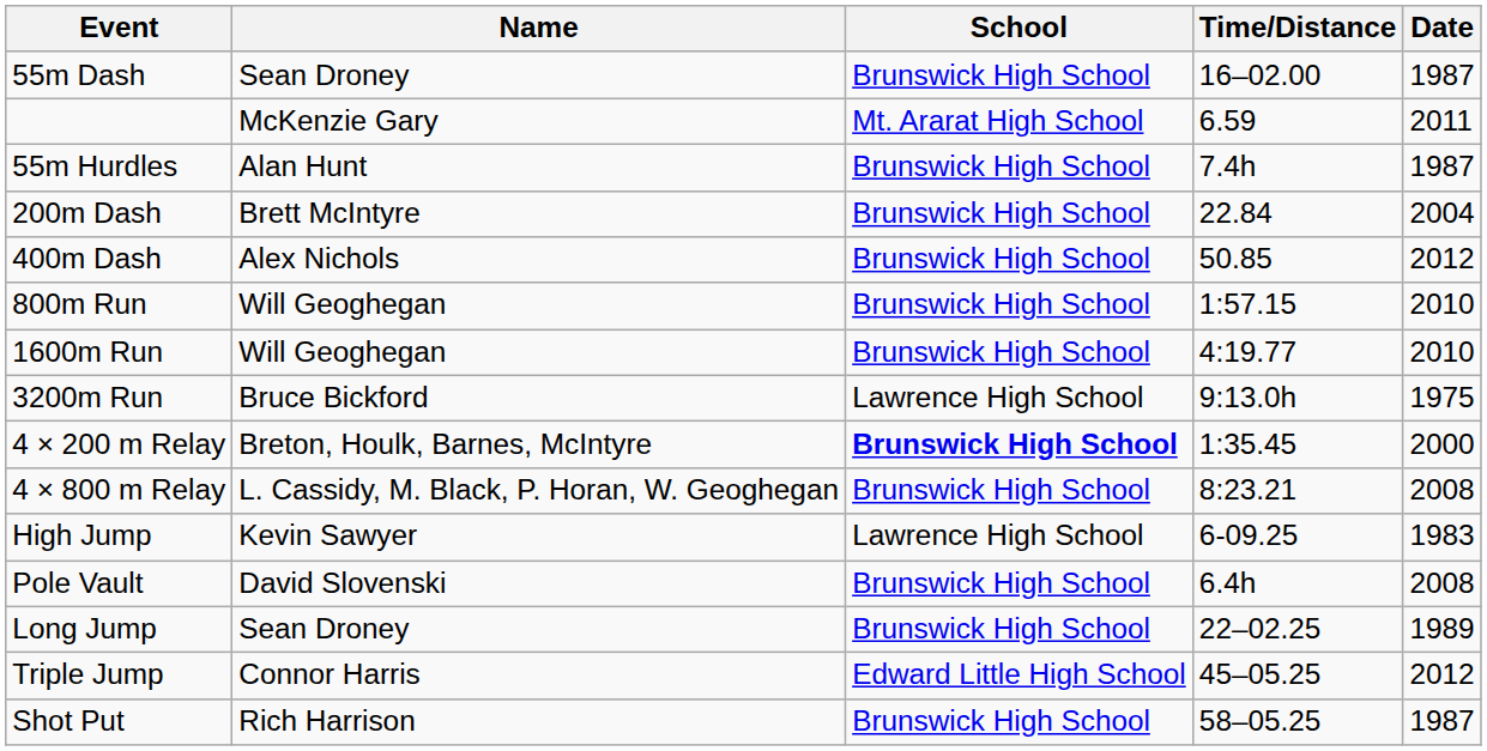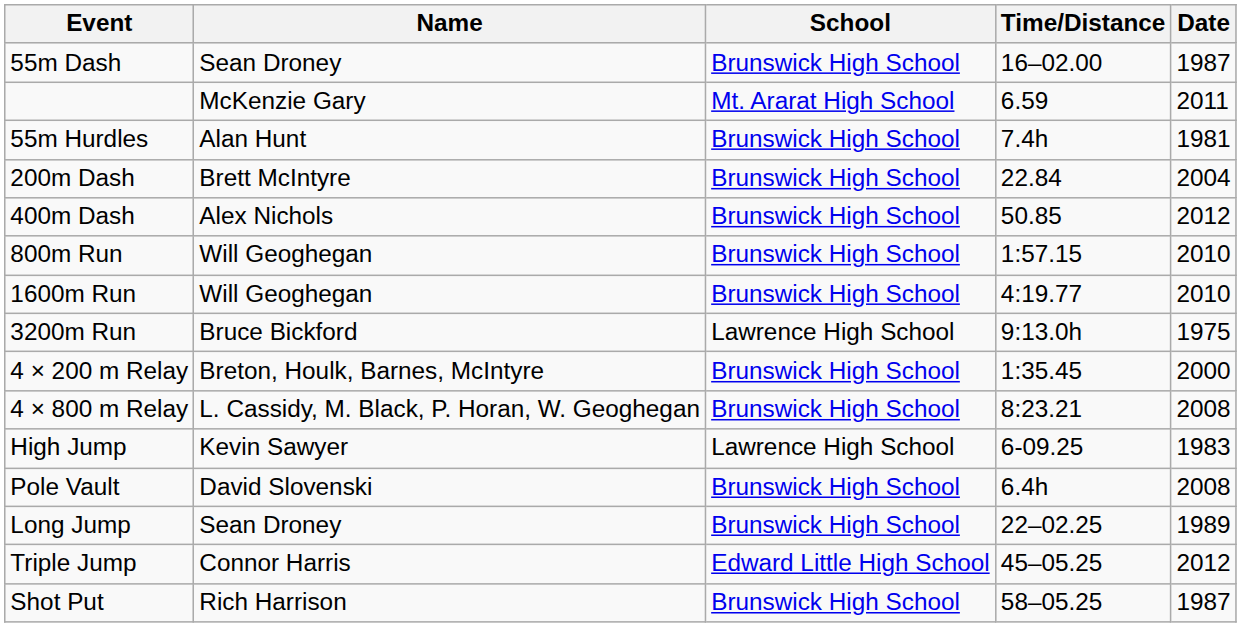55m Hurdles | Date: 1987 -> 1981
4 × 200 m Relay | School: bold -> normal
